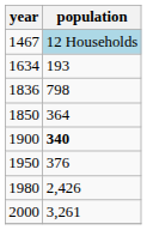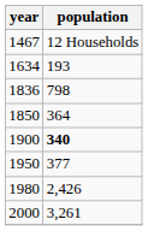1467 | population: lightblue background -> no background
1950 | population: 376 -> 377
